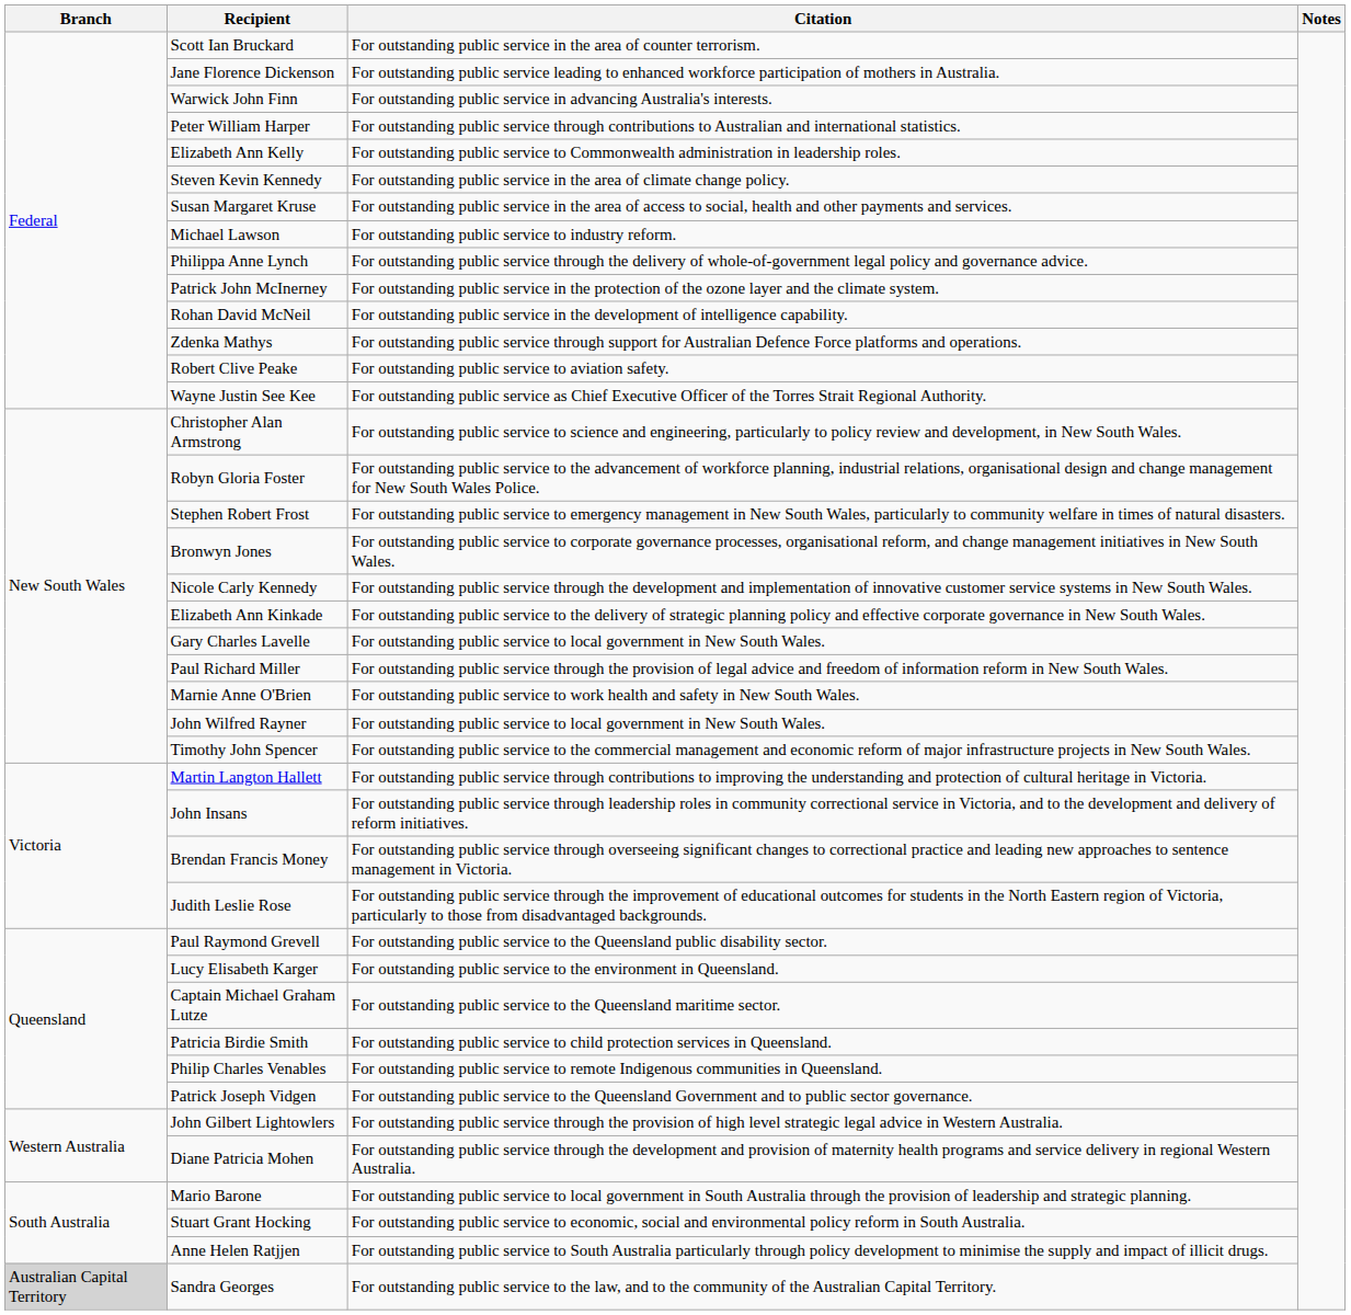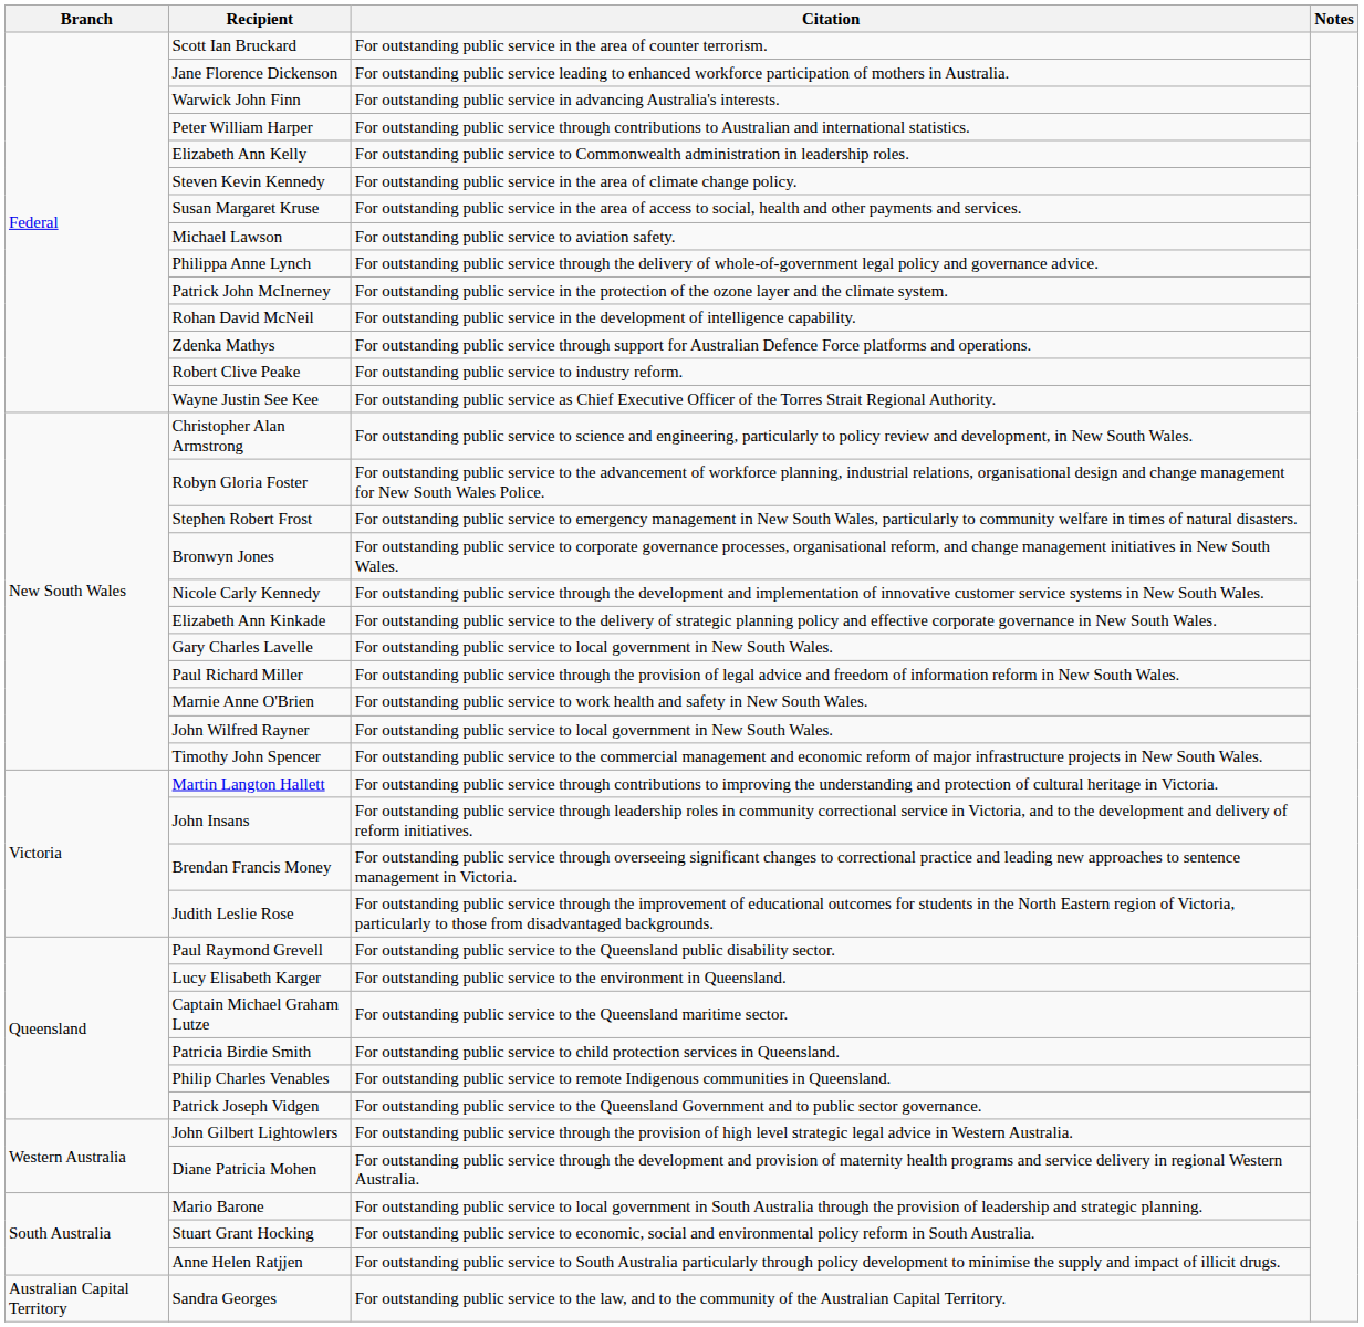Michael Lawson | Citation: For outstanding public service to industry reform. -> For outstanding public service to aviation safety.
Robert Clive Peake | Citation: For outstanding public service to aviation safety. -> For outstanding public service to industry reform.
Sandra Georges | Branch: lightgrey background -> no background
